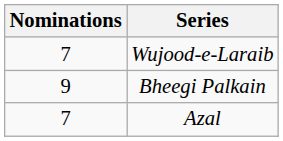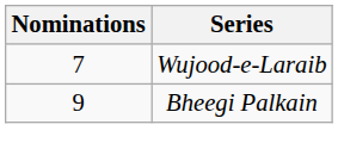- row: 7 | Azal
